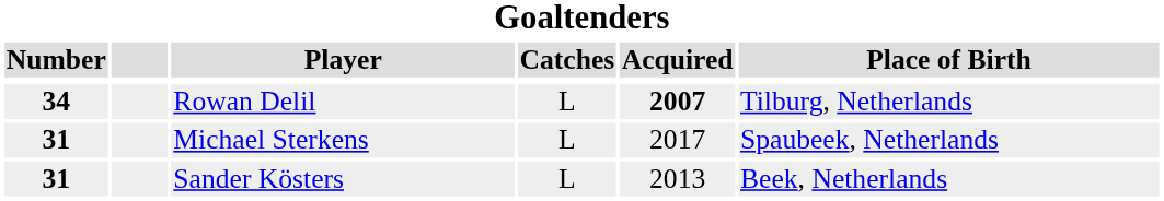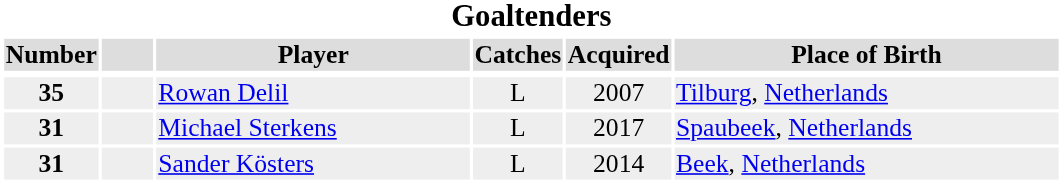Rowan Delil | Number: 34 -> 35
Rowan Delil | Acquired: bold -> normal
Sander Kösters | Acquired: 2013 -> 2014
